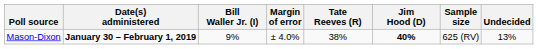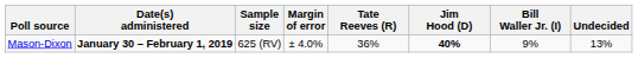columns swapped: Sample size <-> Bill Waller Jr. (I)
Mason-Dixon | Tate Reeves (R): 38% -> 36%
